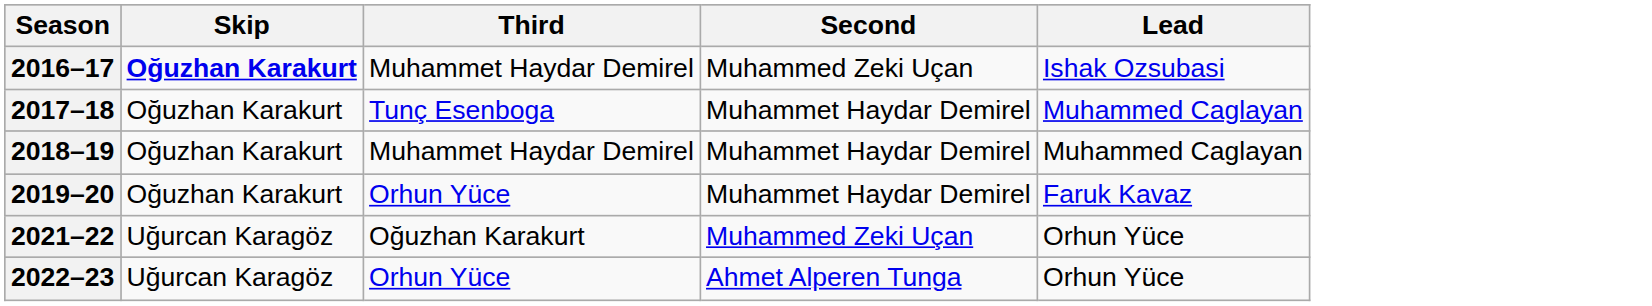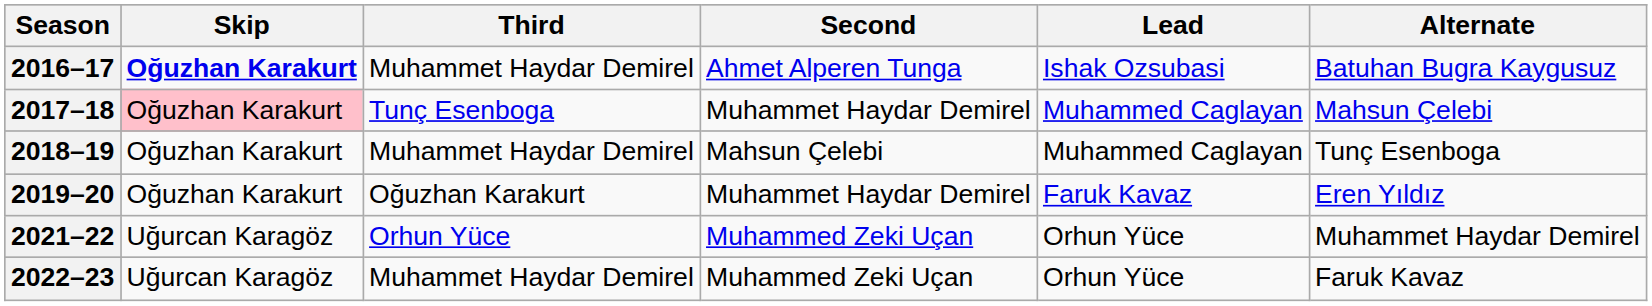+ column: Alternate | Batuhan Bugra Kaygusuz | Mahsun Çelebi | Tunç Esenboga | Eren Yıldız | Muhammet Haydar Demirel | Faruk Kavaz
2016–17 | Second: Muhammed Zeki Uçan -> Ahmet Alperen Tunga
2017–18 | Skip: no background -> pink background
2018–19 | Second: Muhammet Haydar Demirel -> Mahsun Çelebi
2019–20 | Third: Orhun Yüce -> Oğuzhan Karakurt
2021–22 | Third: Oğuzhan Karakurt -> Orhun Yüce
2022–23 | Third: Orhun Yüce -> Muhammet Haydar Demirel
2022–23 | Second: Ahmet Alperen Tunga -> Muhammed Zeki Uçan
